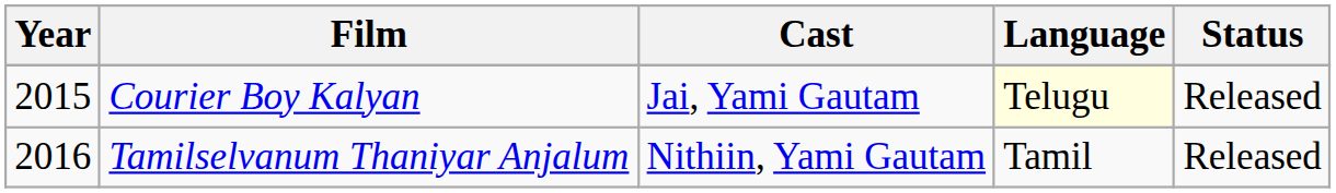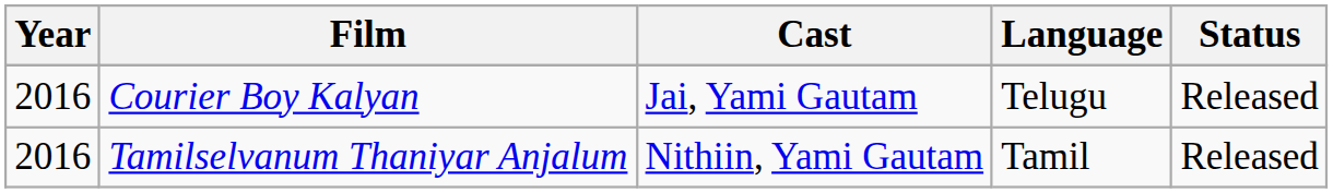Courier Boy Kalyan | Year: 2015 -> 2016
Courier Boy Kalyan | Language: lightyellow background -> no background
